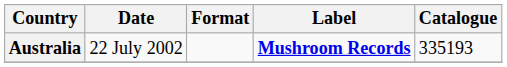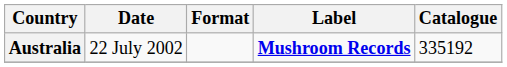Australia | Catalogue: 335193 -> 335192
